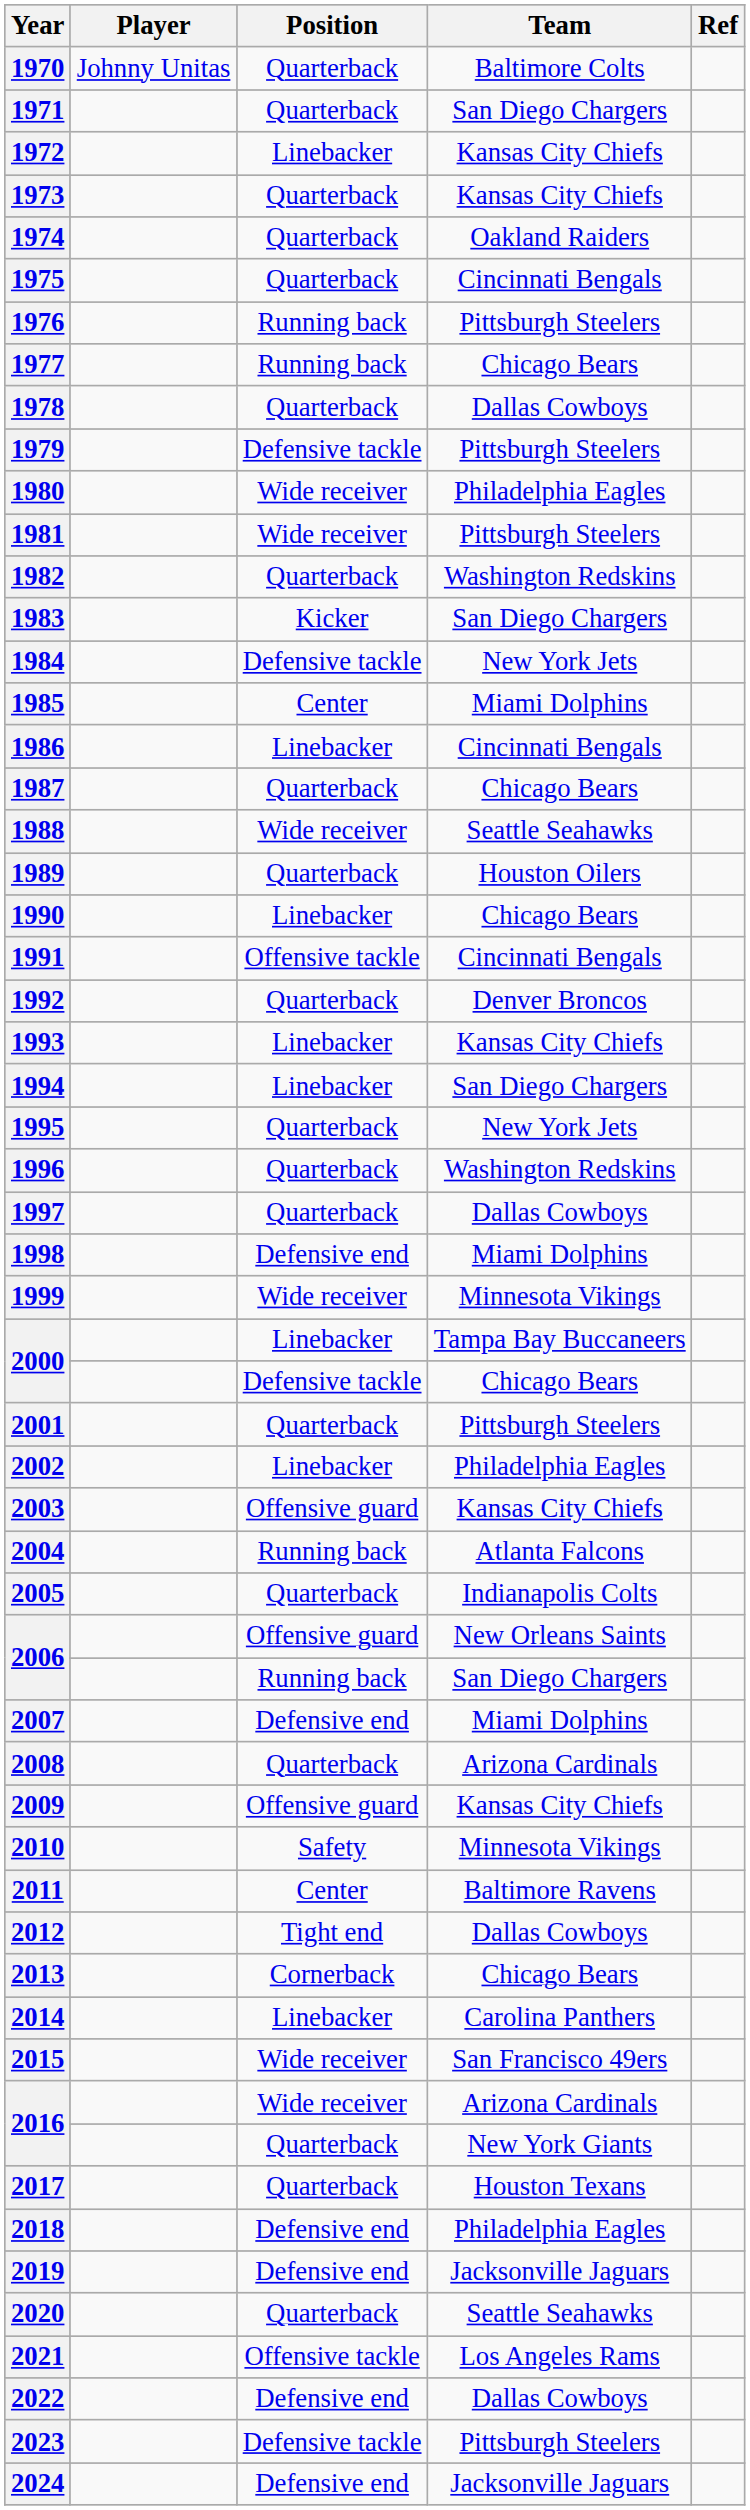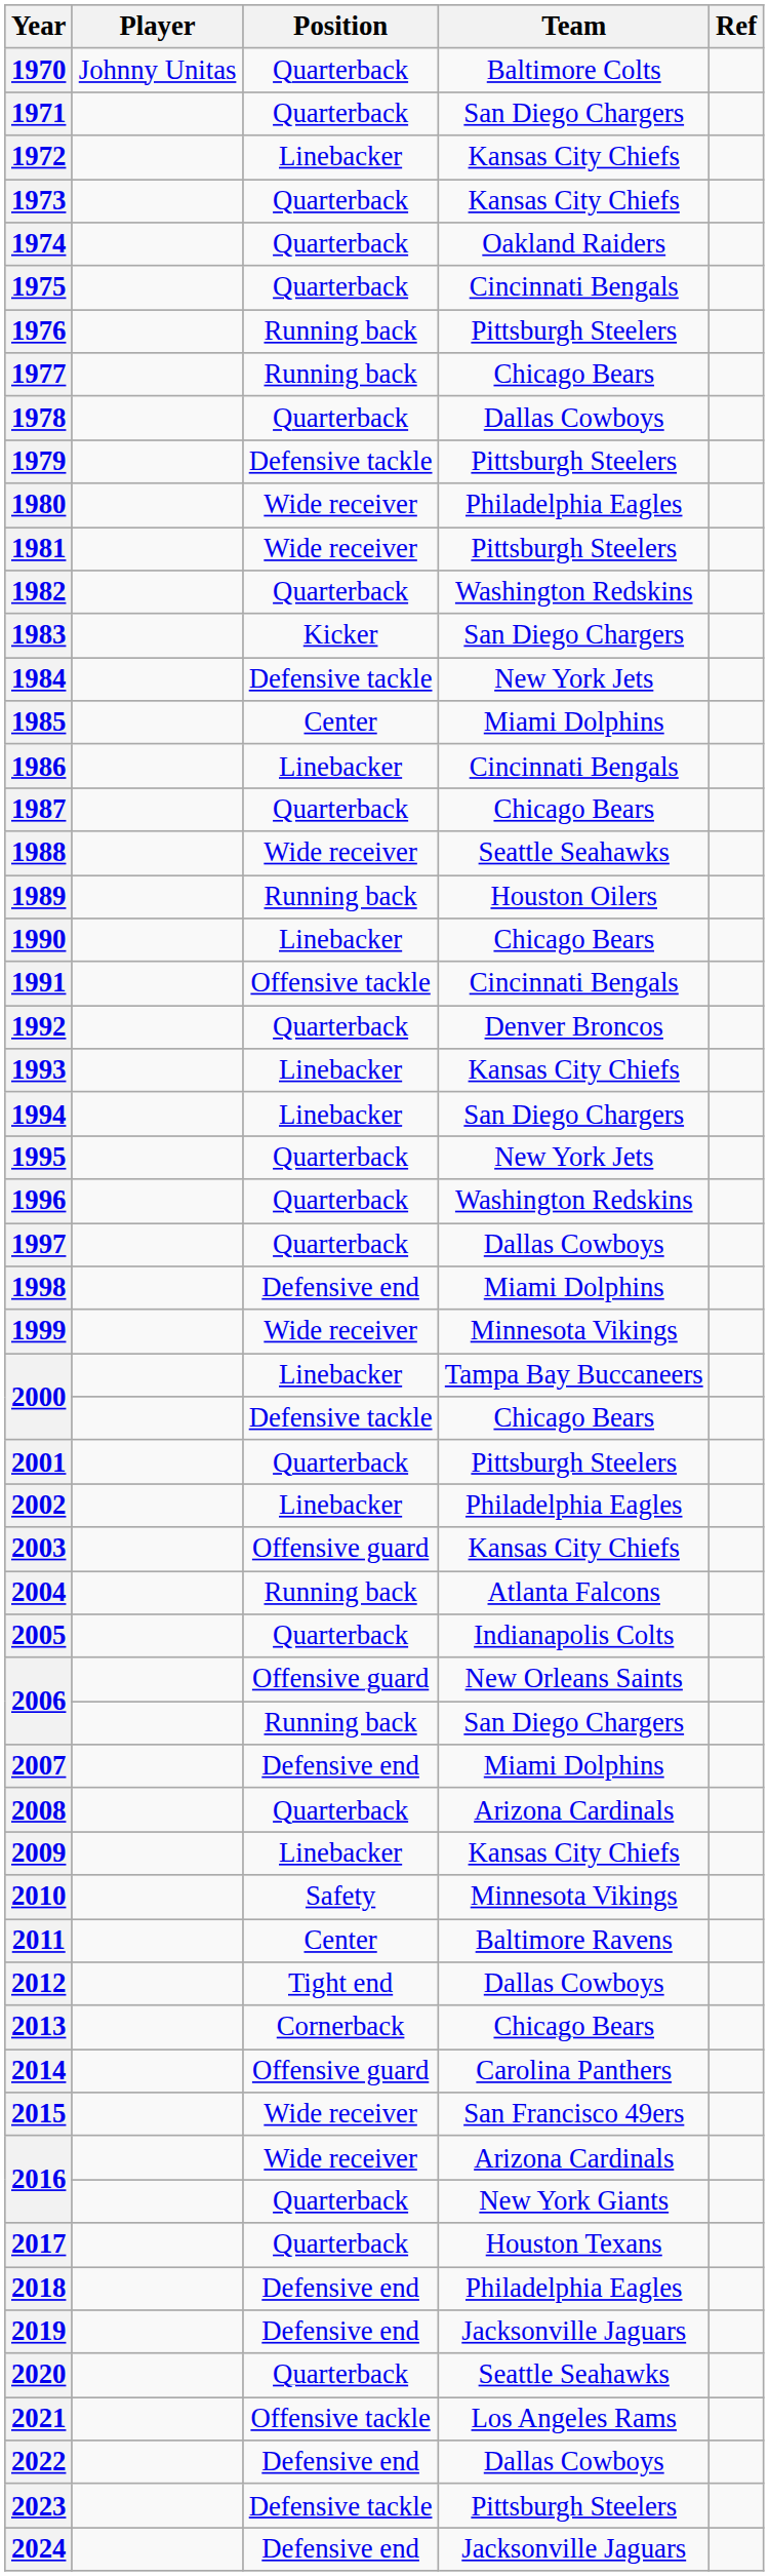1989 | Position: Quarterback -> Running back
2009 | Position: Offensive guard -> Linebacker
2014 | Position: Linebacker -> Offensive guard
